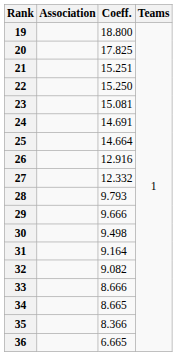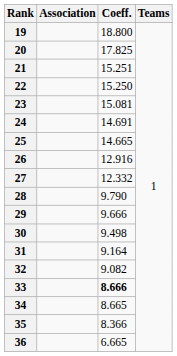25 | Coeff.: 14.664 -> 14.665
28 | Coeff.: 9.793 -> 9.790
33 | Coeff.: normal -> bold
